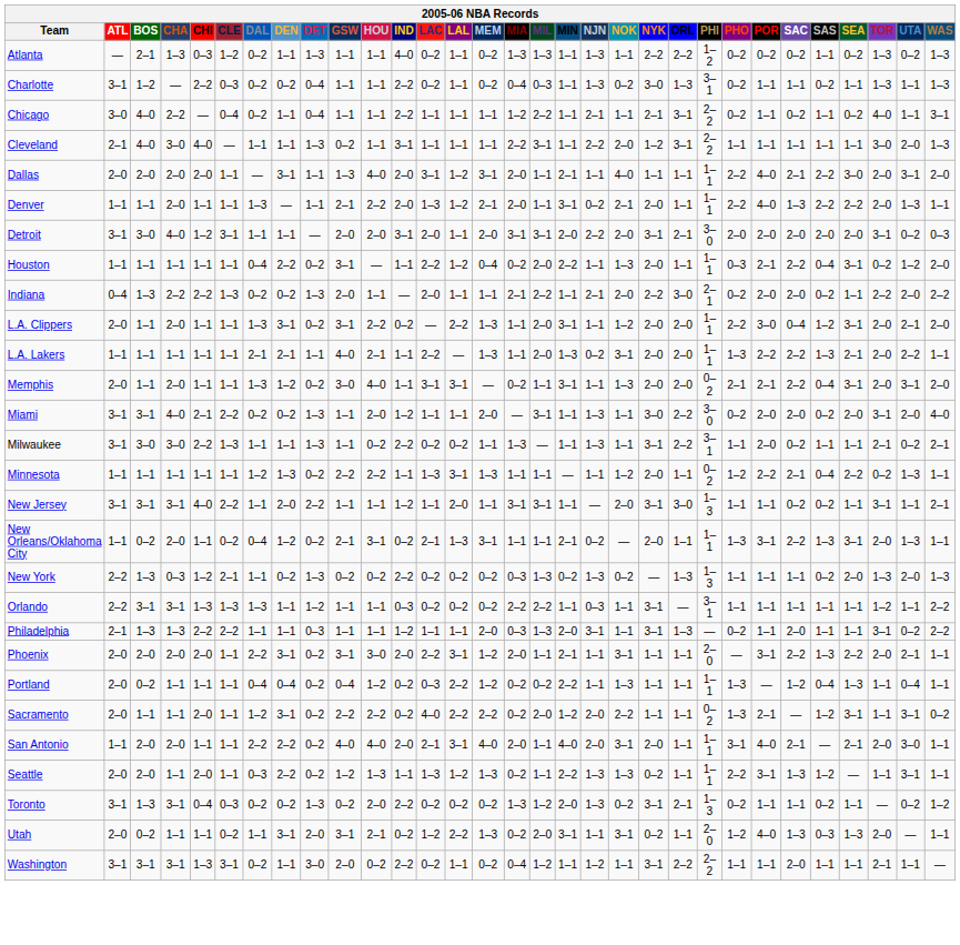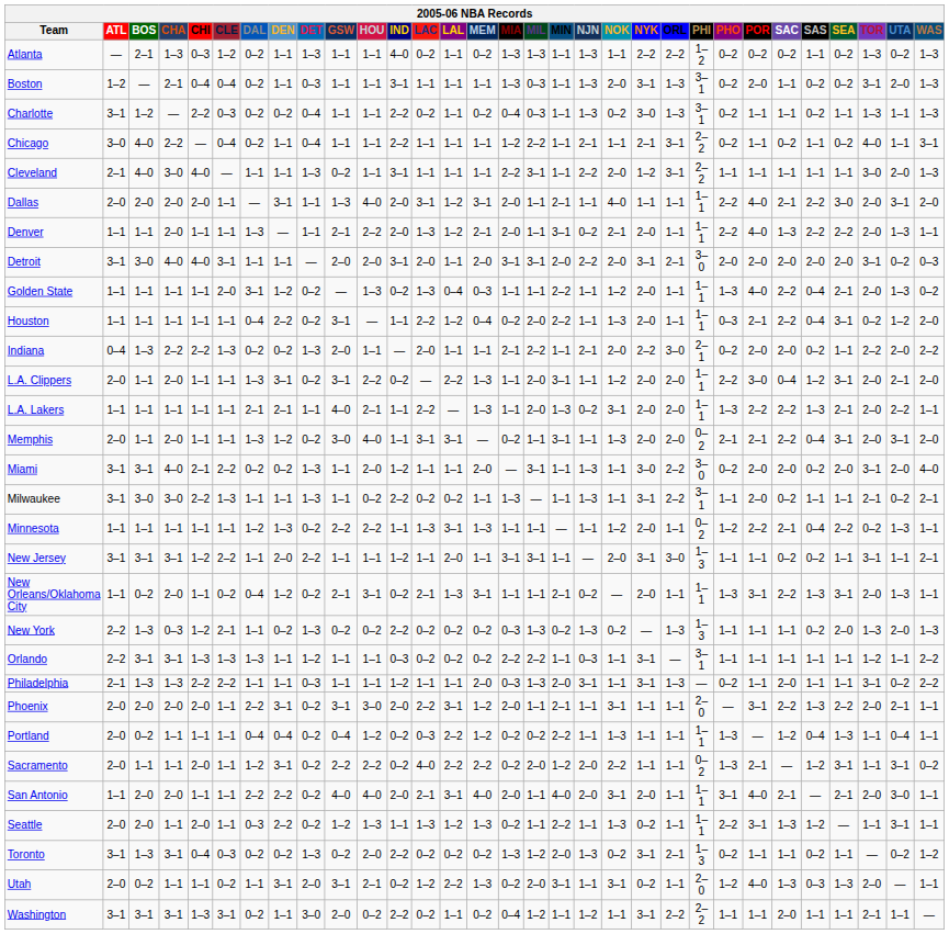+ row: Boston | 1–2 | — | 2–1 | 0–4 | 0–4 | 0–2 | 1–1 | 0–3 | 1–1 | 1–1 | 3–1 | 1–1 | 1–1 | 1–1 | 1–3 | 0–3 | 1–1 | 1–3 | 2–0 | 3–1 | 1–3 | 3–1 | 0–2 | 2–0 | 1–1 | 0–2 | 0–2 | 3–1 | 2–0 | 1–3
Detroit | CHI: 1–2 -> 4–0
+ row: Golden State | 1–1 | 1–1 | 1–1 | 1–1 | 2–0 | 3–1 | 1–2 | 0–2 | — | 1–3 | 0–2 | 1–3 | 0–4 | 0–3 | 1–1 | 1–1 | 2–2 | 1–1 | 1–2 | 2–0 | 1–1 | 1–1 | 1–3 | 4–0 | 2–2 | 0–4 | 2–1 | 2–0 | 1–3 | 0–2
New Jersey | CHI: 4–0 -> 1–2
Seattle | NJN: 1–3 -> 1–1
